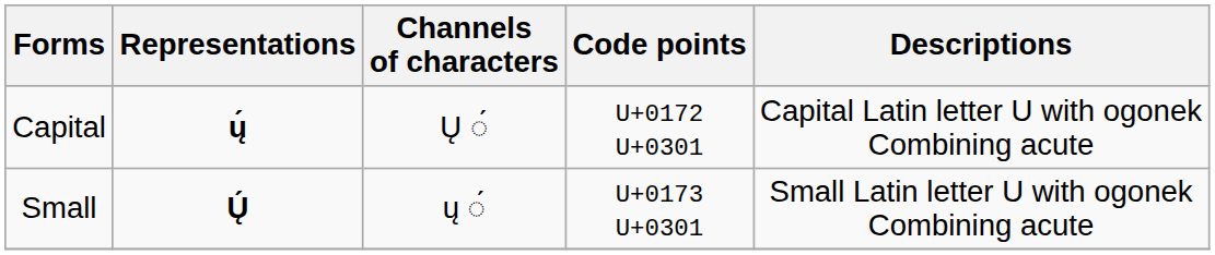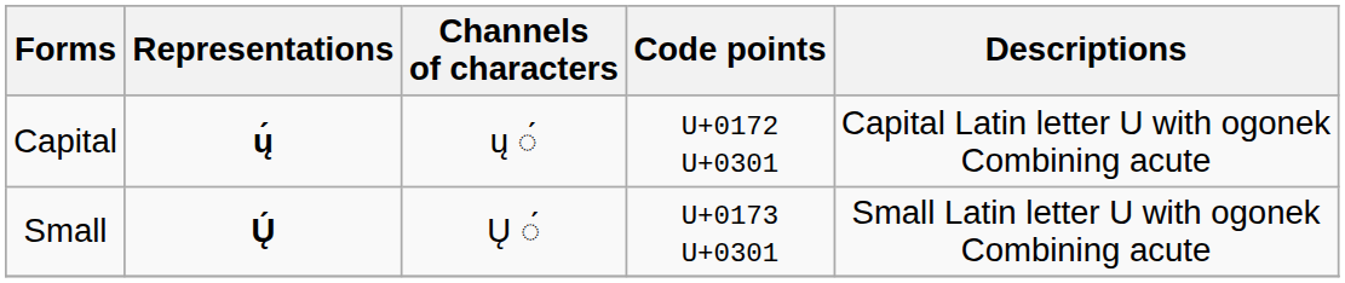Capital | Channels of characters: Ų ◌́ -> ų ◌́
Small | Channels of characters: ų ◌́ -> Ų ◌́
